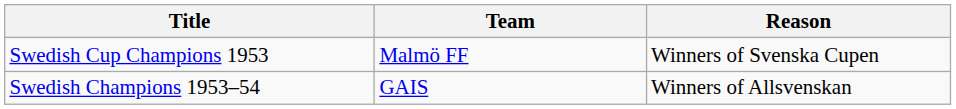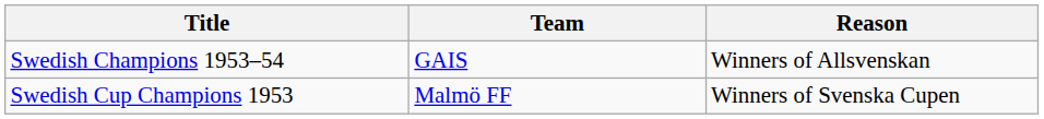rows swapped: Swedish Champions 1953–54 <-> Swedish Cup Champions 1953
